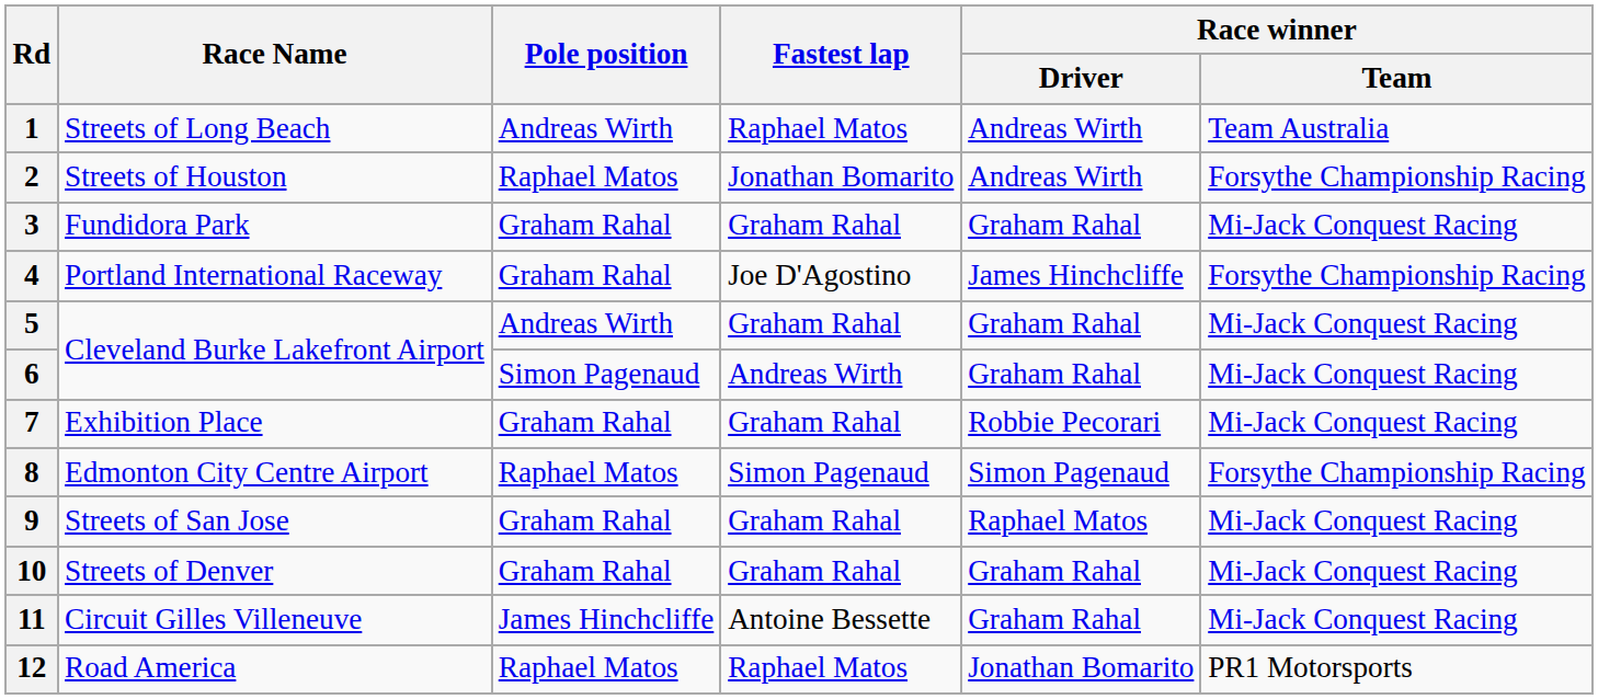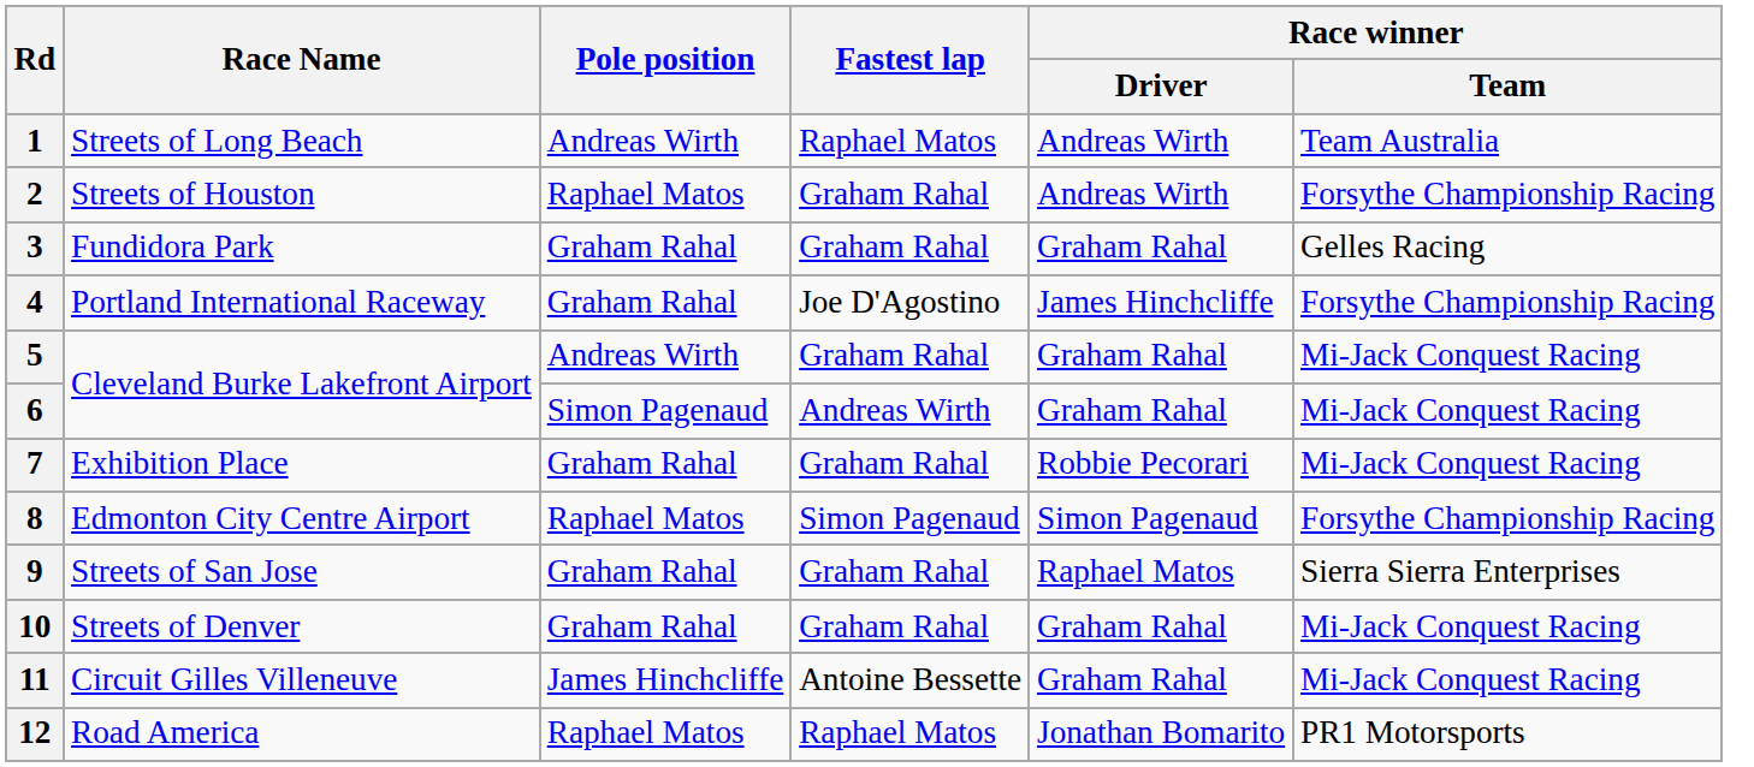2 | Fastest lap: Jonathan Bomarito -> Graham Rahal
3 | Race winner / Team: Mi-Jack Conquest Racing -> Gelles Racing
9 | Race winner / Team: Mi-Jack Conquest Racing -> Sierra Sierra Enterprises
